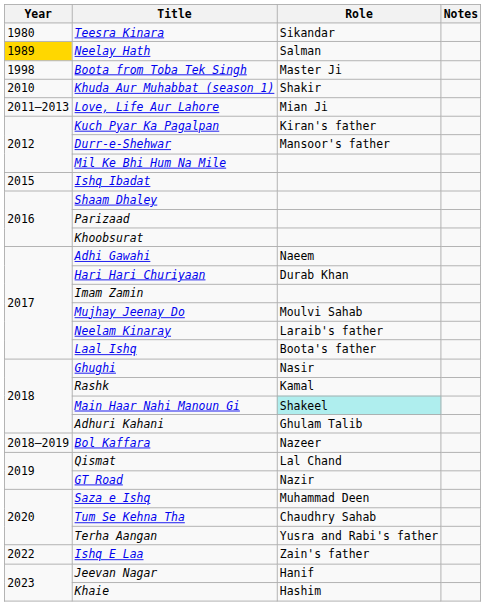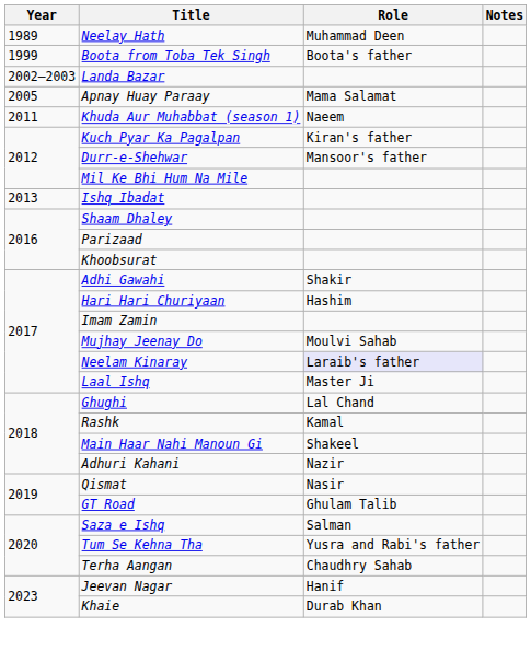- row: 1980 | Teesra Kinara | Sikandar
Neelay Hath | Year: gold background -> no background
Neelay Hath | Role: Salman -> Muhammad Deen
Boota from Toba Tek Singh | Year: 1998 -> 1999
Boota from Toba Tek Singh | Role: Master Ji -> Boota's father
+ row: 2002–2003 | Landa Bazar
+ row: 2005 | Apnay Huay Paraay | Mama Salamat
Khuda Aur Muhabbat (season 1) | Year: 2010 -> 2011
Khuda Aur Muhabbat (season 1) | Role: Shakir -> Naeem
- row: 2011–2013 | Love, Life Aur Lahore | Mian Ji
Ishq Ibadat | Year: 2015 -> 2013
Adhi Gawahi | Role: Naeem -> Shakir
Hari Hari Churiyaan | Role: Durab Khan -> Hashim
Neelam Kinaray | Role: no background -> lavender background
Laal Ishq | Role: Boota's father -> Master Ji
Ghughi | Role: Nasir -> Lal Chand
Main Haar Nahi Manoun Gi | Role: paleturquoise background -> no background
Adhuri Kahani | Role: Ghulam Talib -> Nazir
- row: 2018–2019 | Bol Kaffara | Nazeer
Qismat | Role: Lal Chand -> Nasir
GT Road | Role: Nazir -> Ghulam Talib
Saza e Ishq | Role: Muhammad Deen -> Salman
Tum Se Kehna Tha | Role: Chaudhry Sahab -> Yusra and Rabi's father
Terha Aangan | Role: Yusra and Rabi's father -> Chaudhry Sahab
- row: 2022 | Ishq E Laa | Zain's father
Khaie | Role: Hashim -> Durab Khan
